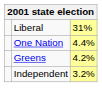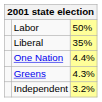+ row: Labor | 50%
Liberal | column 3: 31% -> 35%
Greens | column 3: 4.2% -> 4.3%
